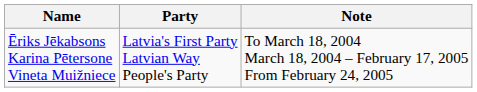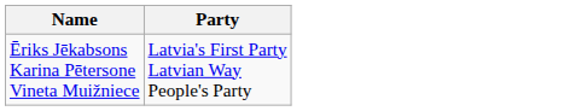- column: Note | To March 18, 2004 March 18, 2004 – February 17, 2005 From February 24, 2005
